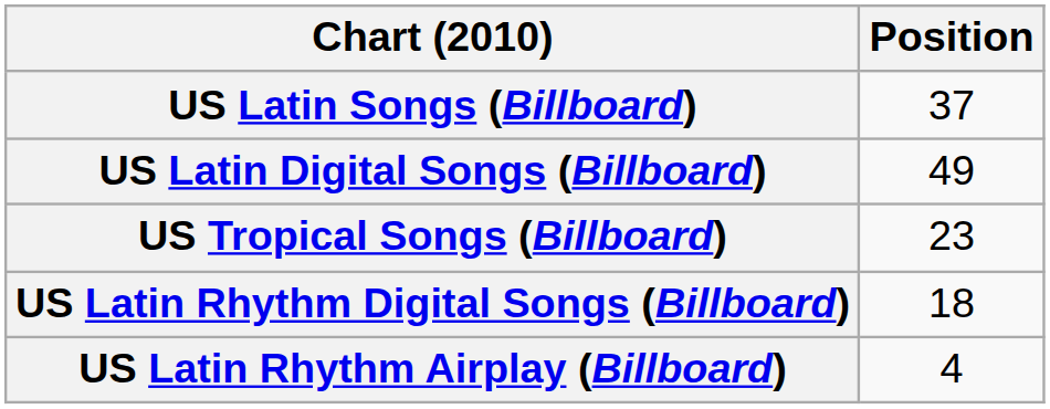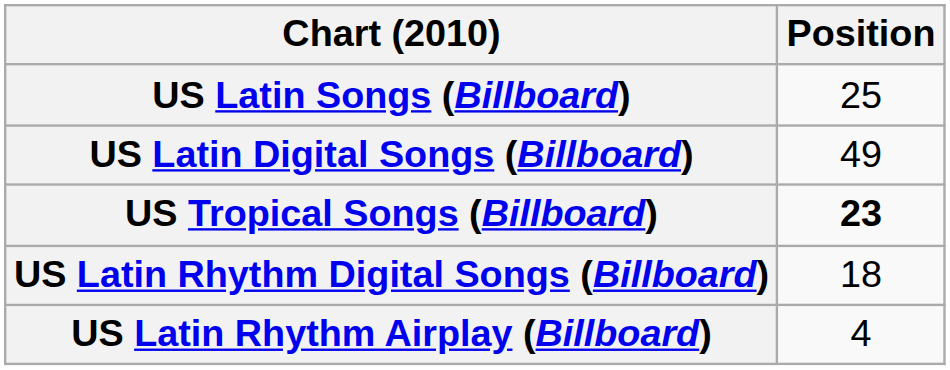US Latin Songs (Billboard) | Position: 37 -> 25
US Tropical Songs (Billboard) | Position: normal -> bold
